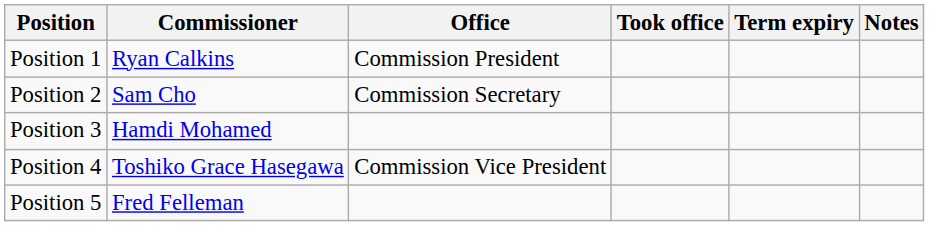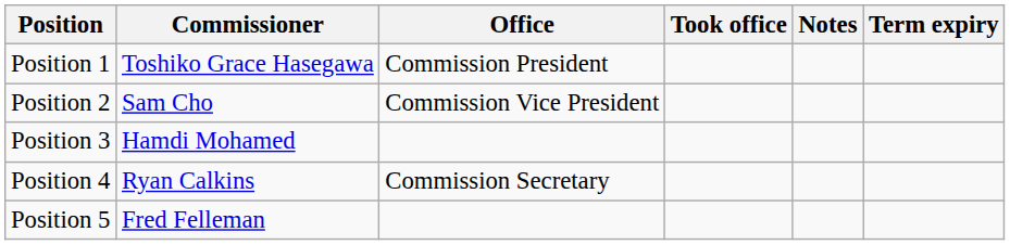columns swapped: Term expiry <-> Notes
Position 1 | Commissioner: Ryan Calkins -> Toshiko Grace Hasegawa
Position 2 | Office: Commission Secretary -> Commission Vice President
Position 4 | Commissioner: Toshiko Grace Hasegawa -> Ryan Calkins
Position 4 | Office: Commission Vice President -> Commission Secretary
